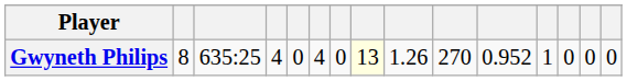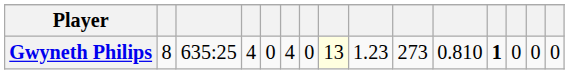Gwyneth Philips | column 9: 1.26 -> 1.23
Gwyneth Philips | column 10: 270 -> 273
Gwyneth Philips | column 11: 0.952 -> 0.810
Gwyneth Philips | column 12: normal -> bold
